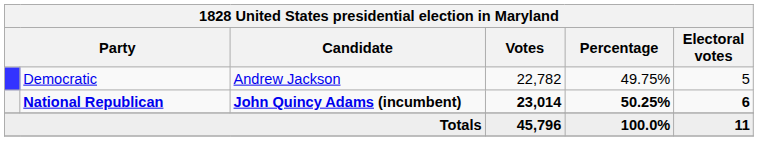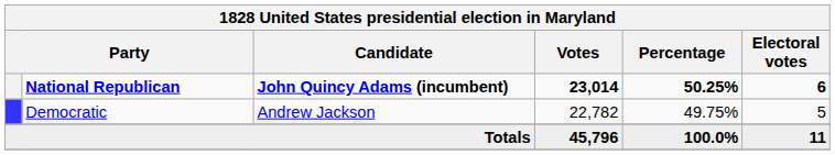rows swapped: National Republican <-> Democratic
